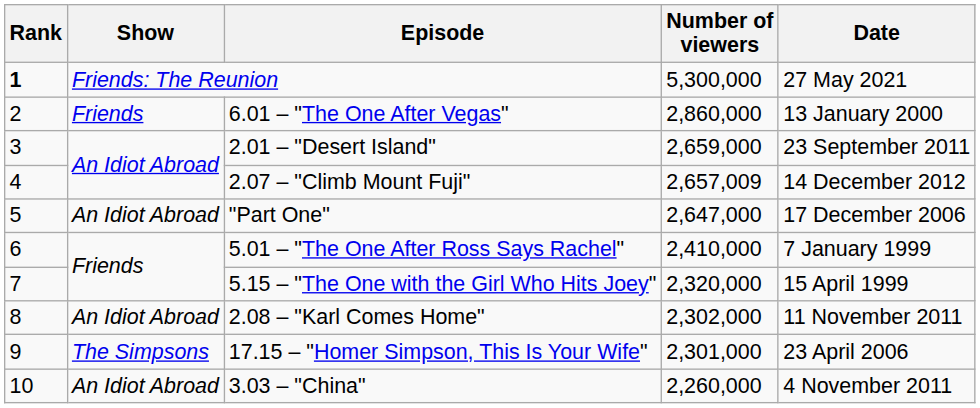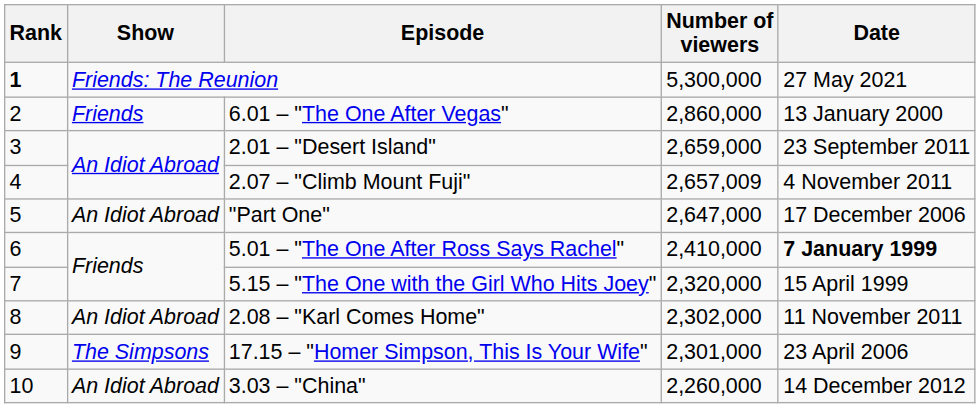2.07 – "Climb Mount Fuji" | Date: 14 December 2012 -> 4 November 2011
5.01 – "The One After Ross Says Rachel" | Date: normal -> bold
3.03 – "China" | Date: 4 November 2011 -> 14 December 2012
